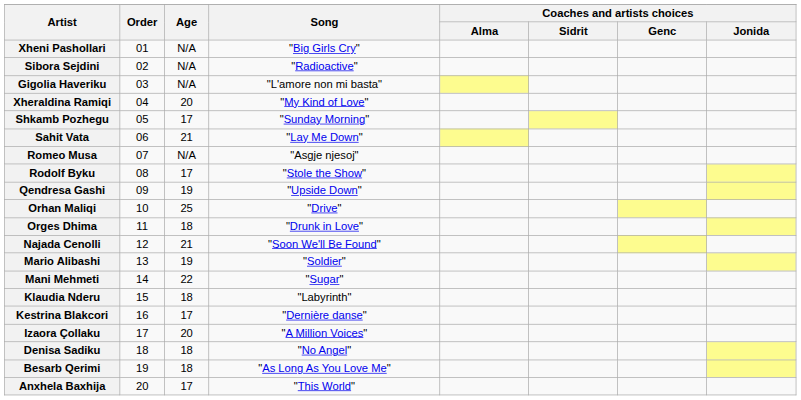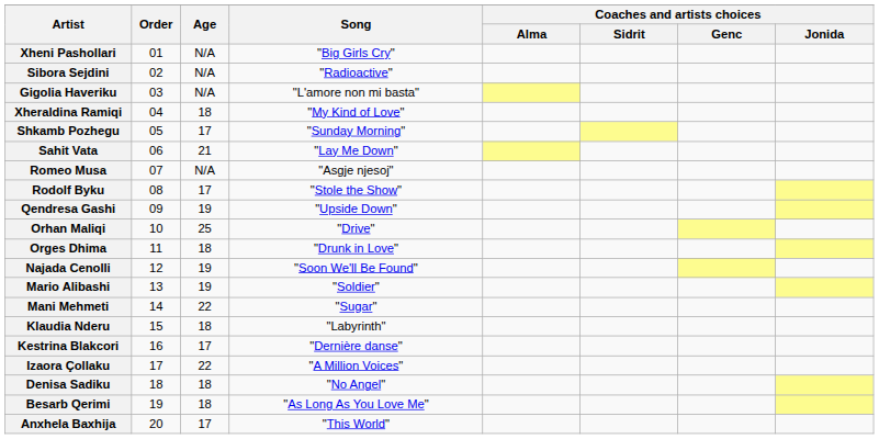Xheraldina Ramiqi | Age: 20 -> 18
Najada Cenolli | Age: 21 -> 19
Izaora Çollaku | Age: 20 -> 22
